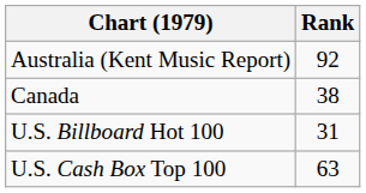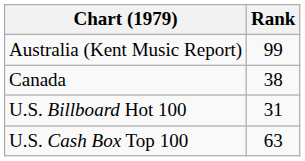Australia (Kent Music Report) | Rank: 92 -> 99
